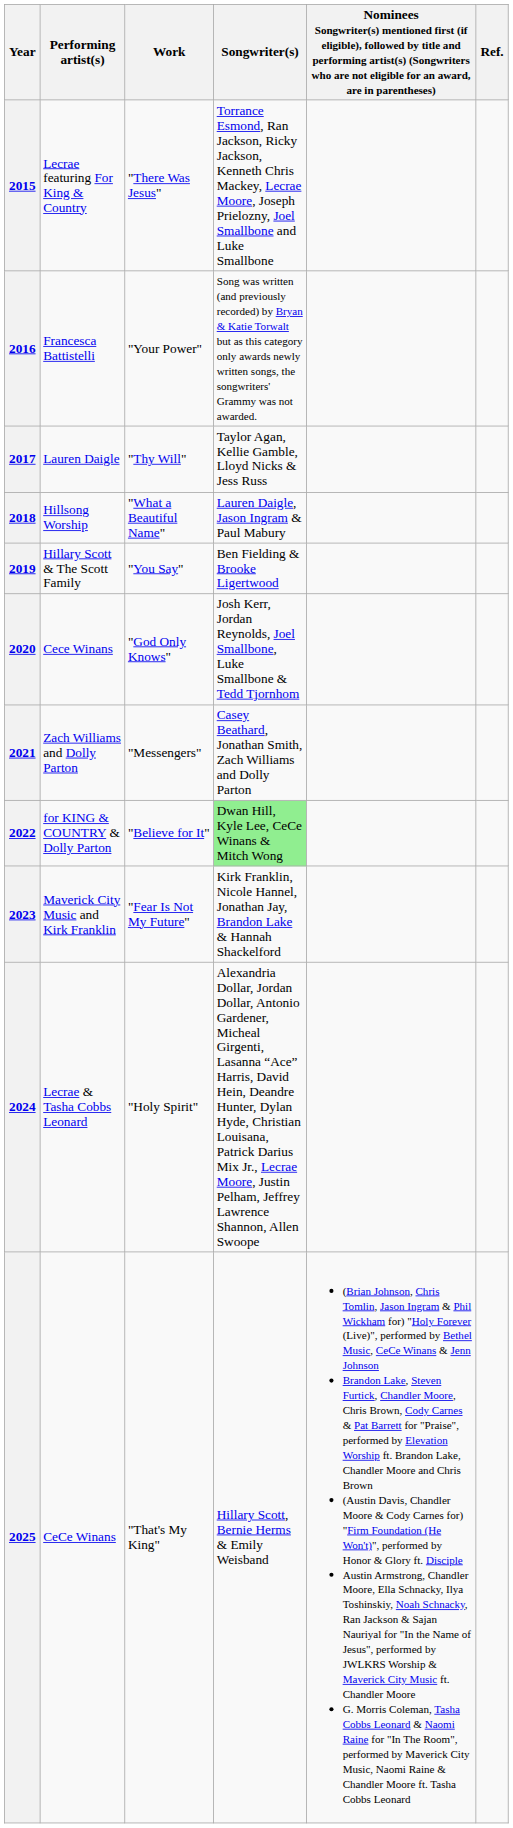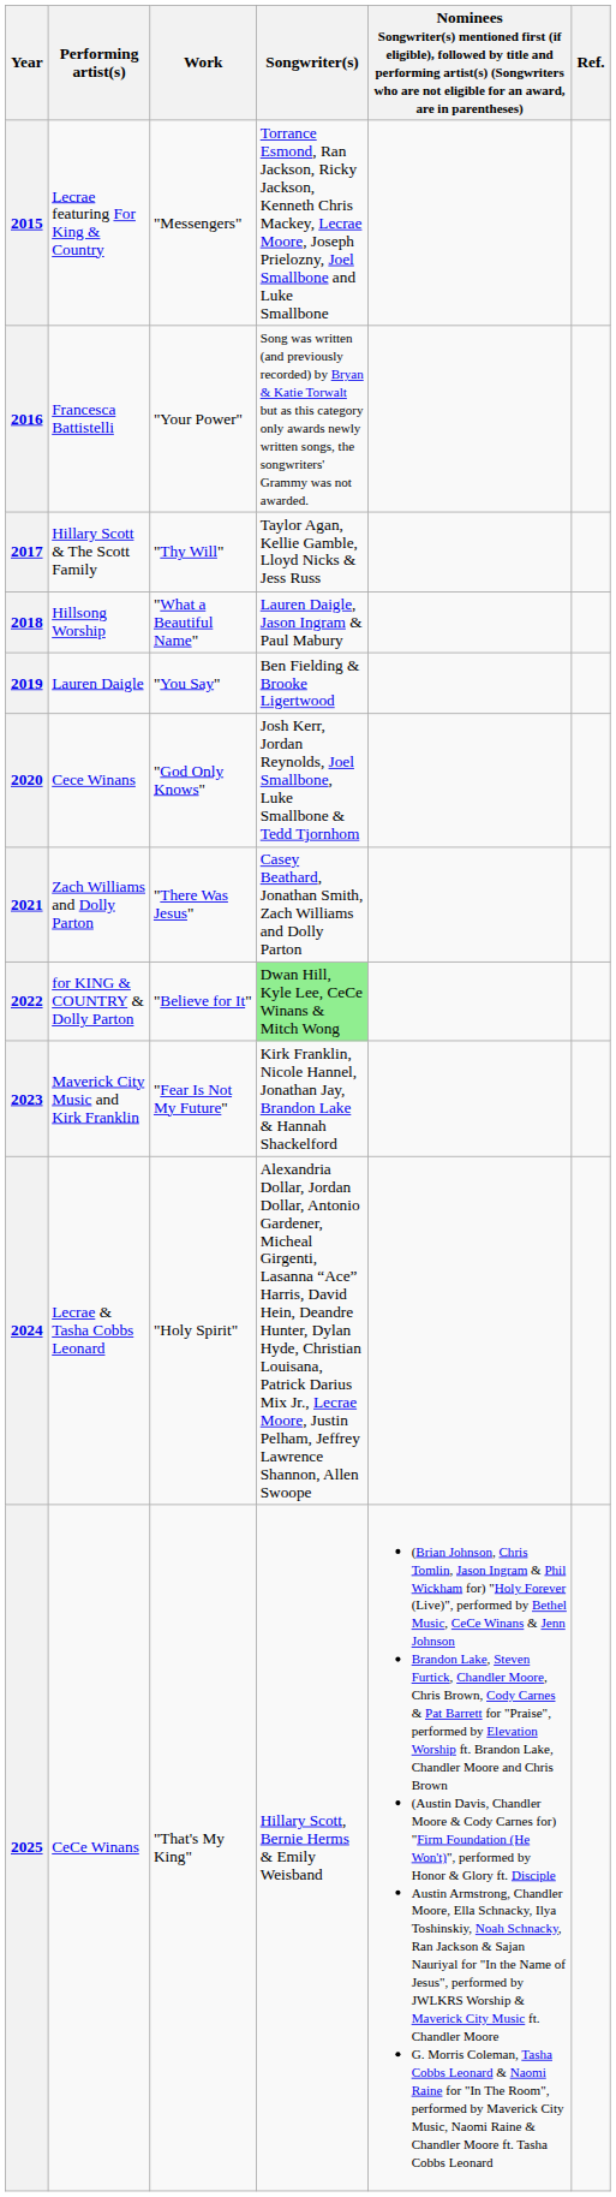2015 | Work: "There Was Jesus" -> "Messengers"
2017 | Performing artist(s): Lauren Daigle -> Hillary Scott & The Scott Family
2019 | Performing artist(s): Hillary Scott & The Scott Family -> Lauren Daigle
2021 | Work: "Messengers" -> "There Was Jesus"
